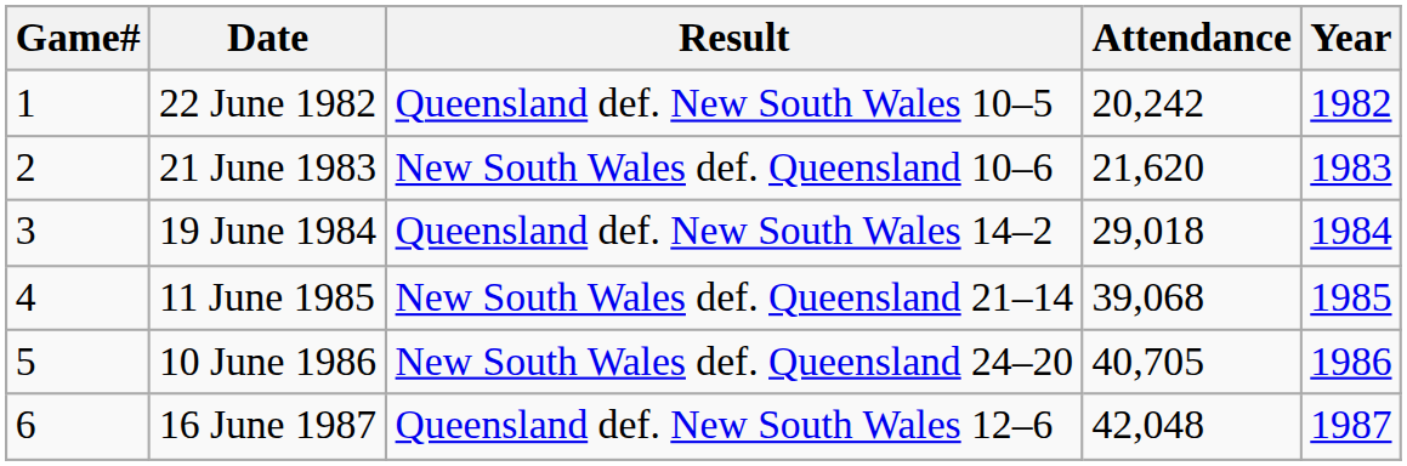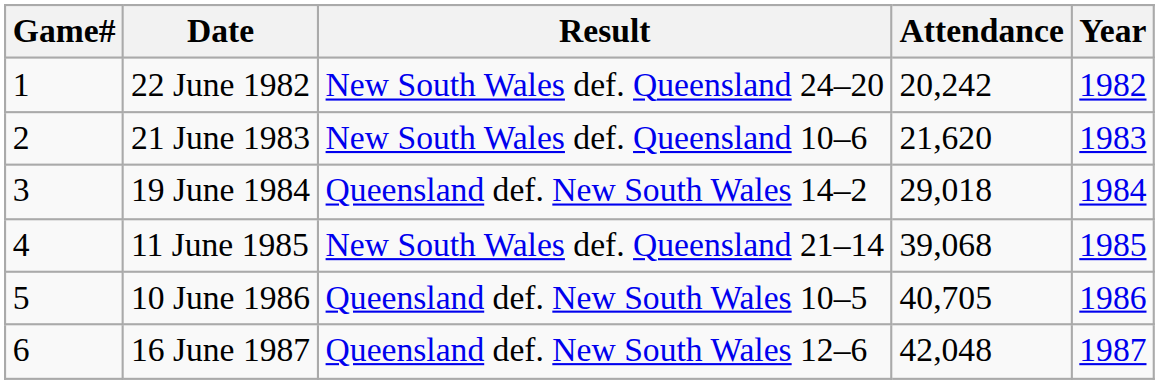22 June 1982 | Result: Queensland def. New South Wales 10–5 -> New South Wales def. Queensland 24–20
10 June 1986 | Result: New South Wales def. Queensland 24–20 -> Queensland def. New South Wales 10–5
